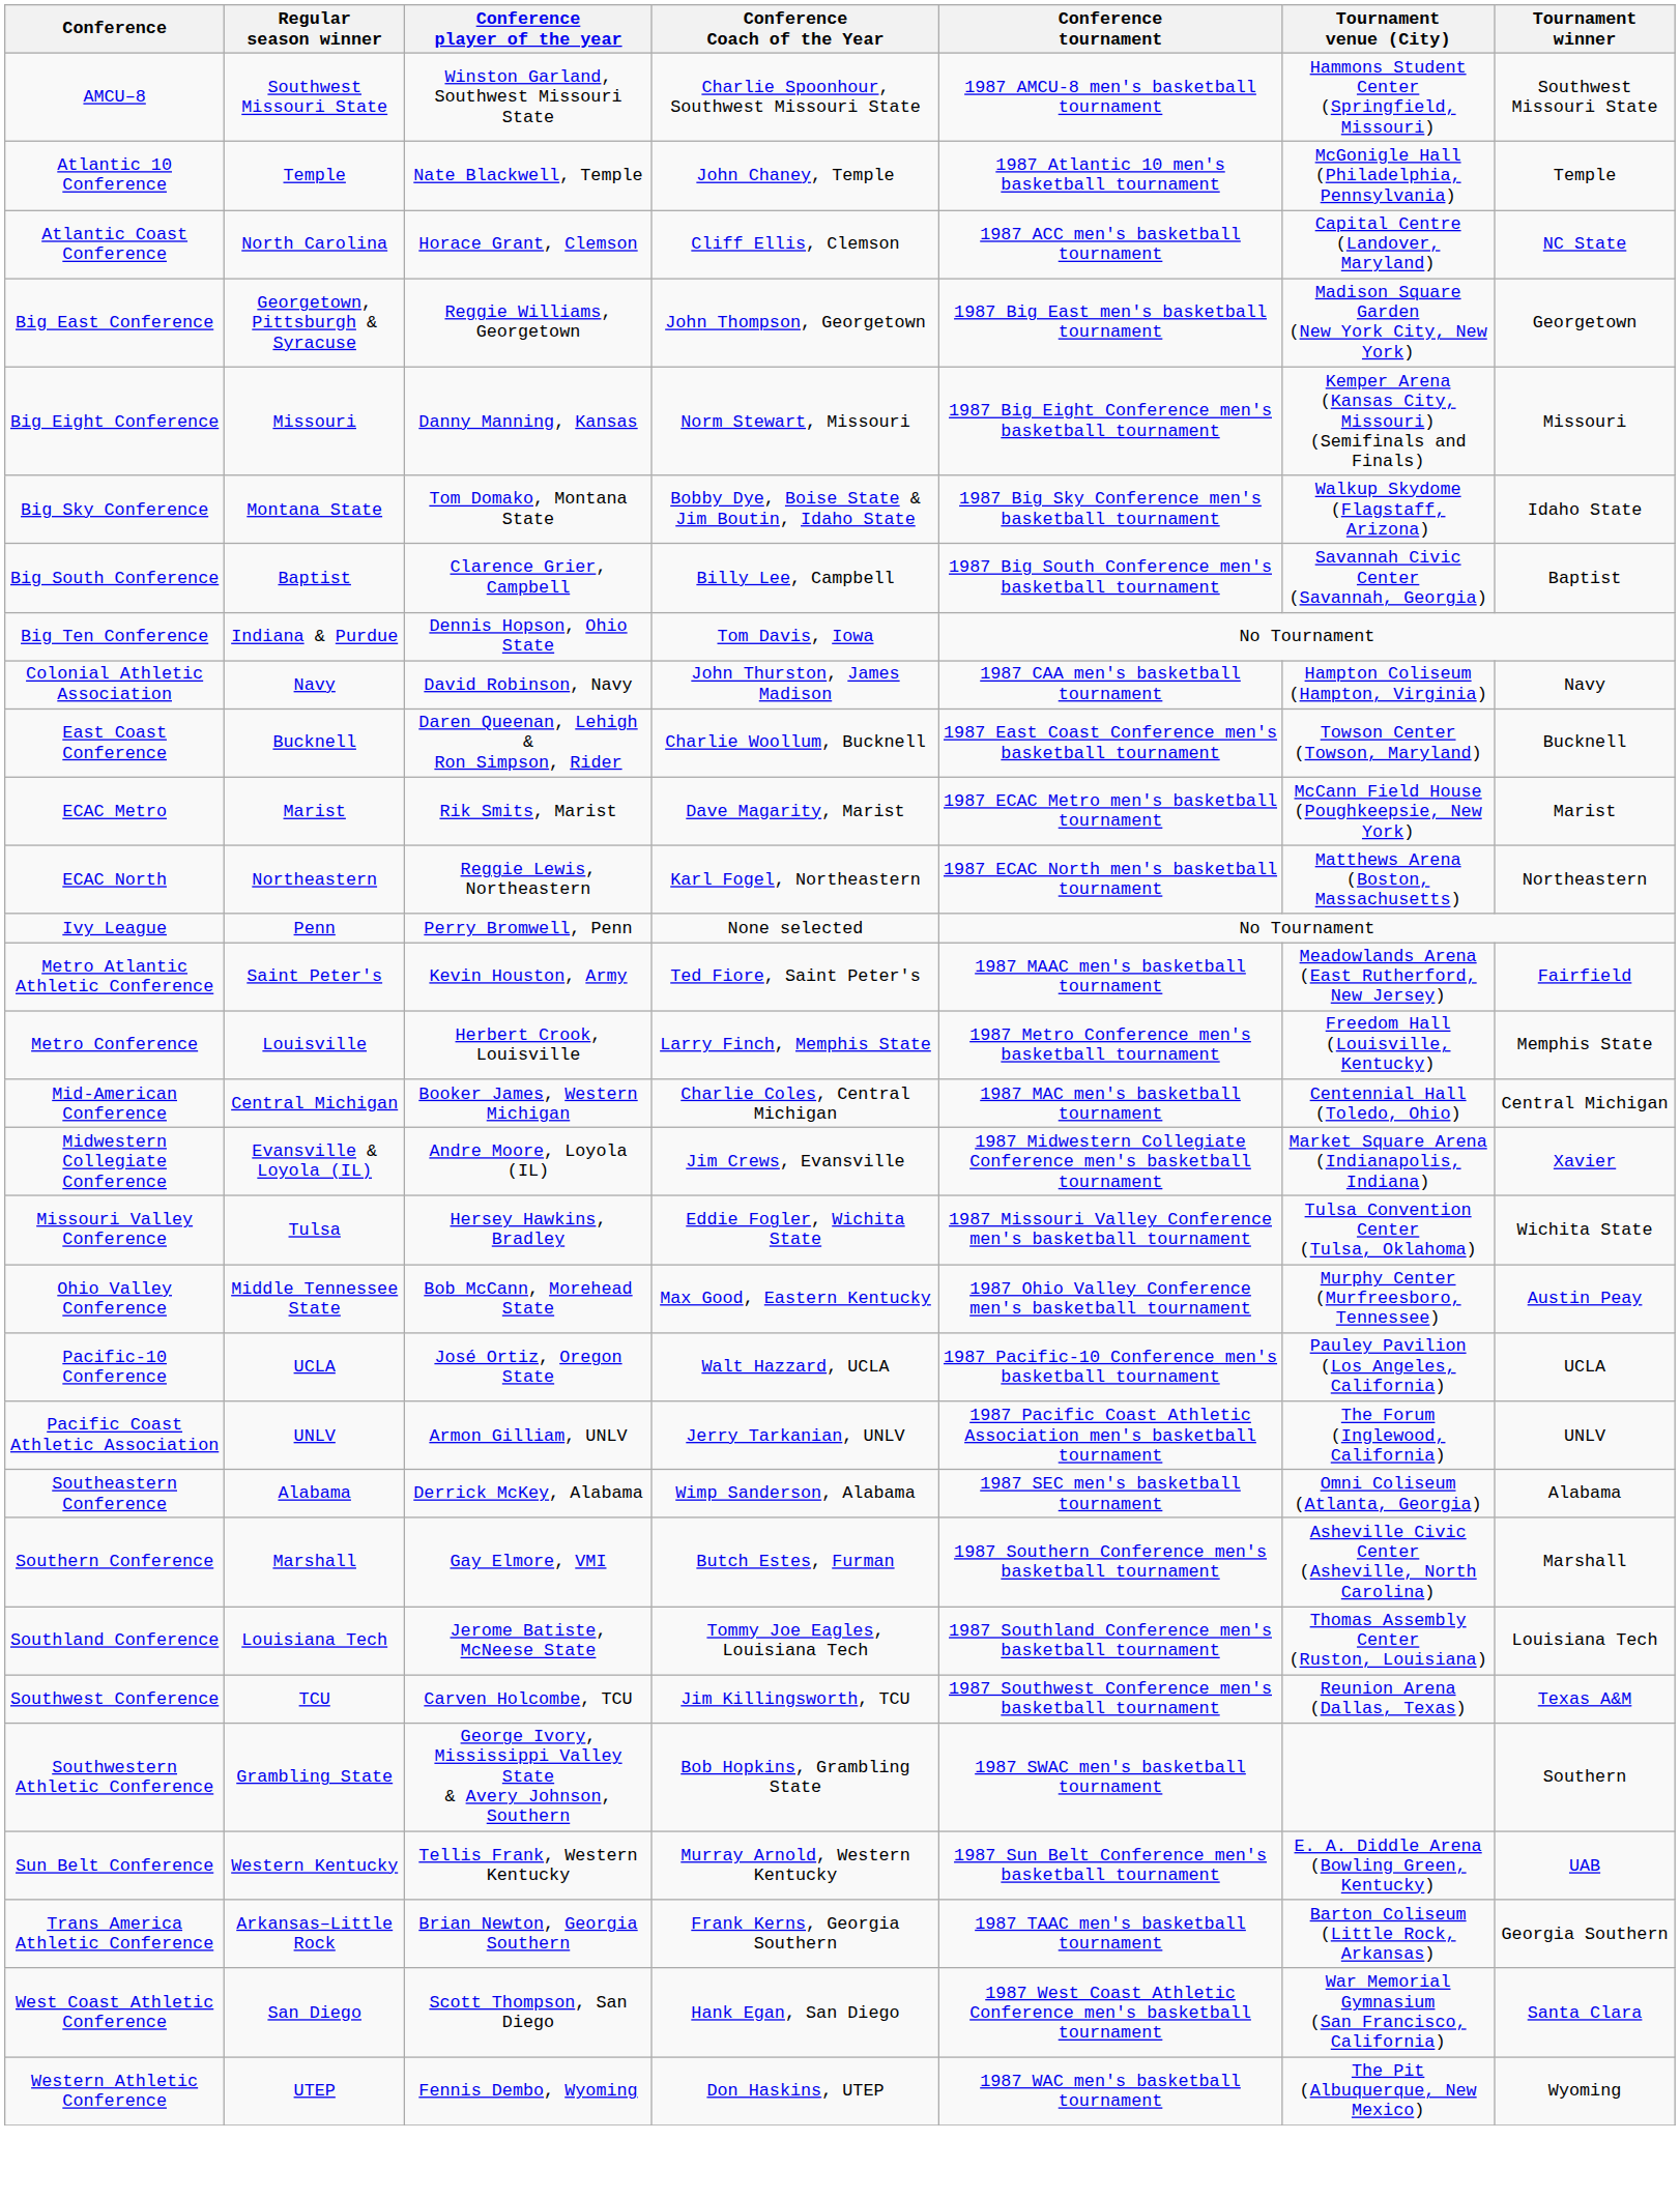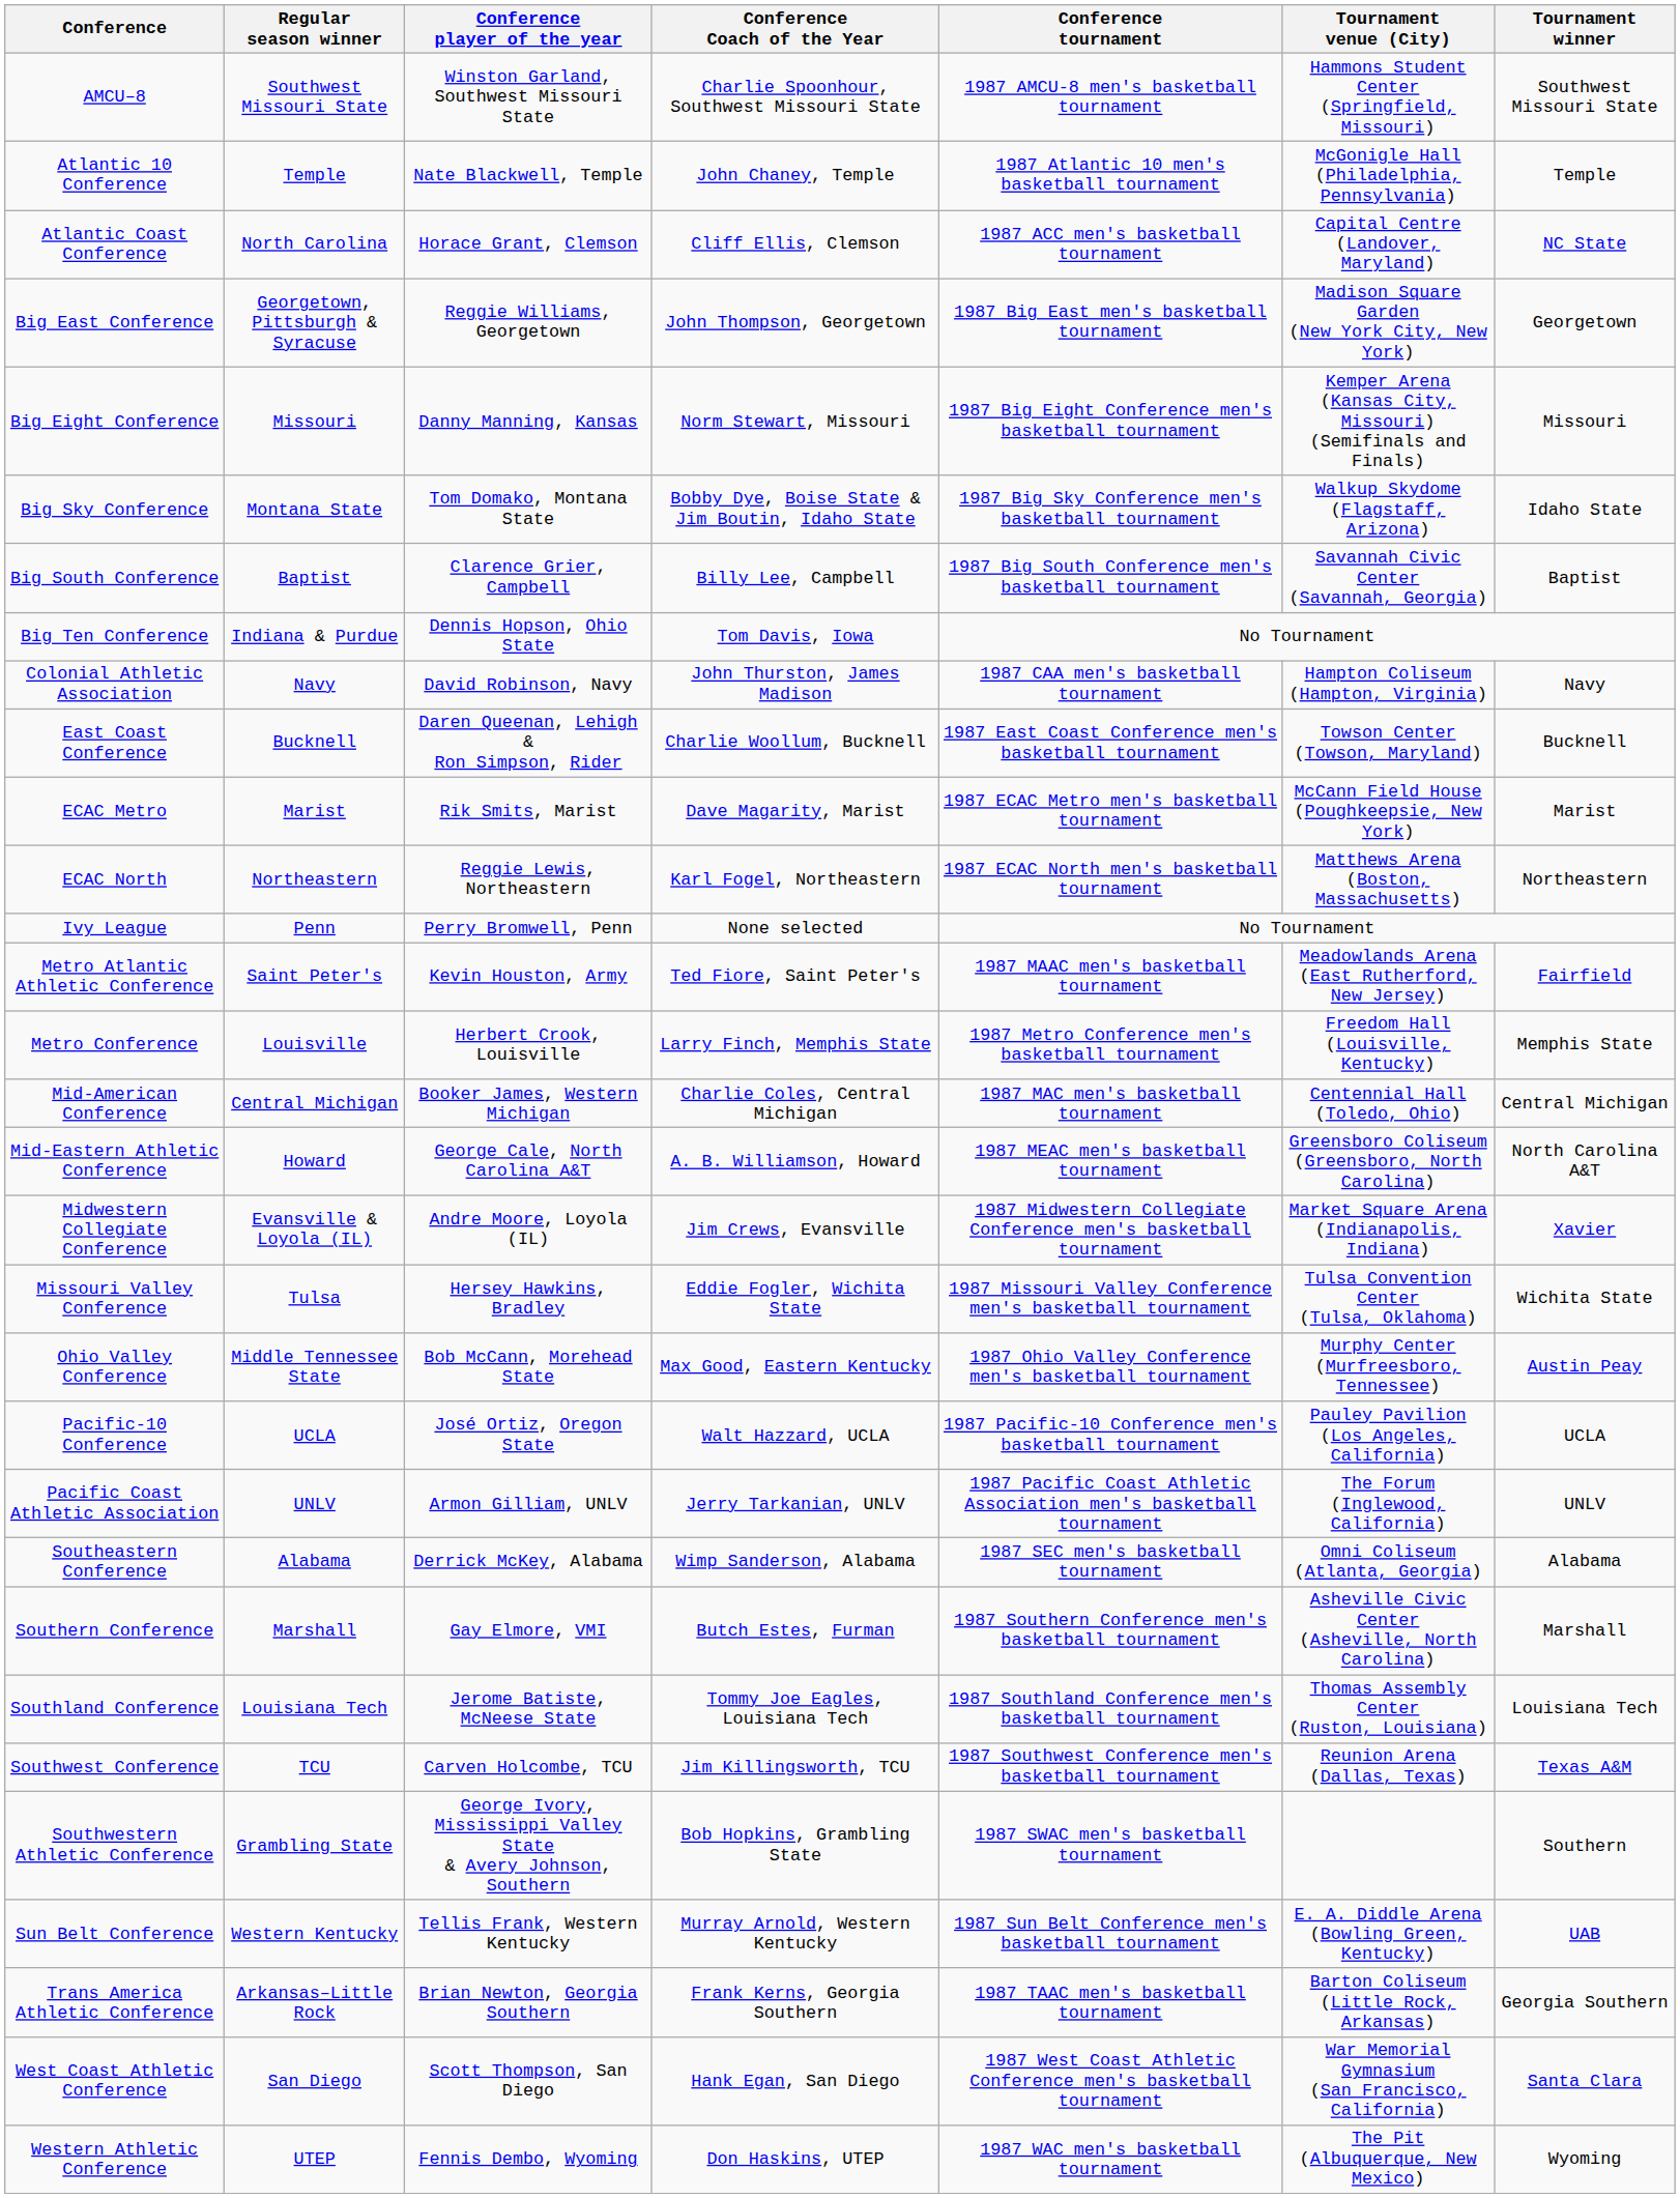+ row: Mid-Eastern Athletic Conference | Howard | George Cale, North Carolina A&T | A. B. Williamson, Howard | 1987 MEAC men's basketball tournament | Greensboro Coliseum (Greensboro, North Carolina) | North Carolina A&T
